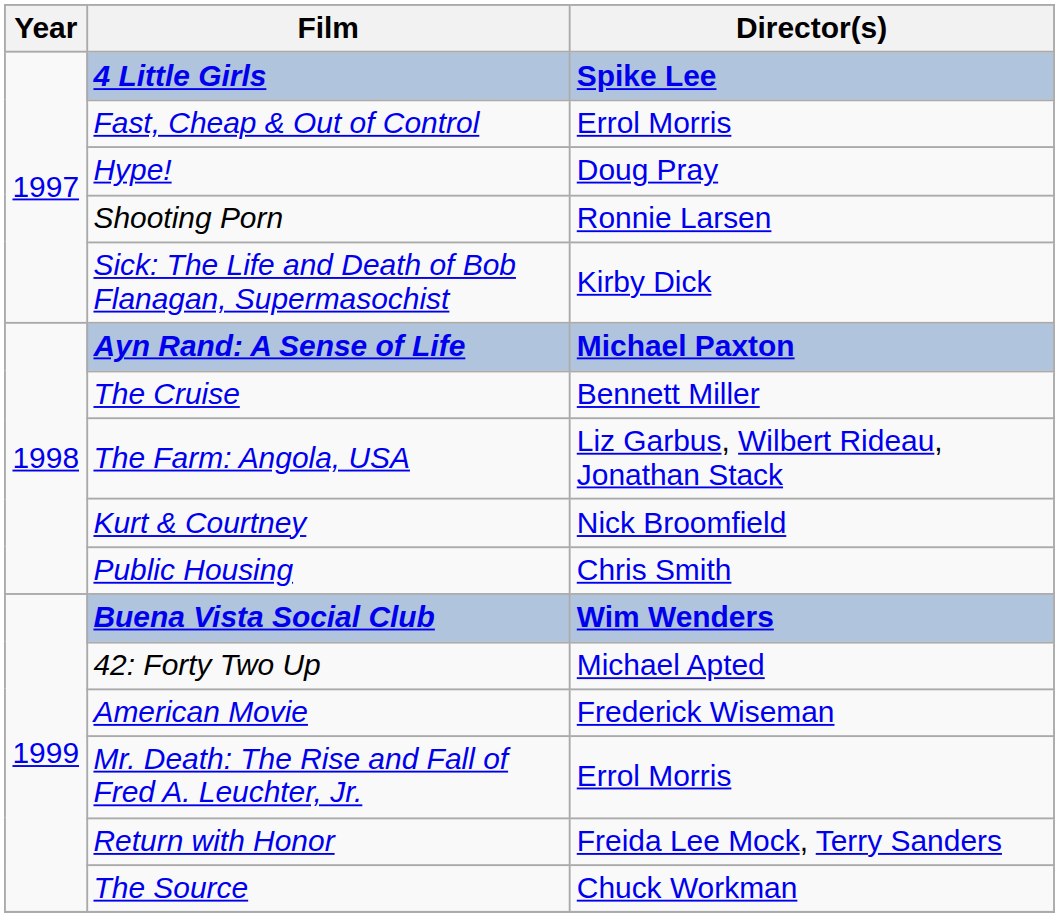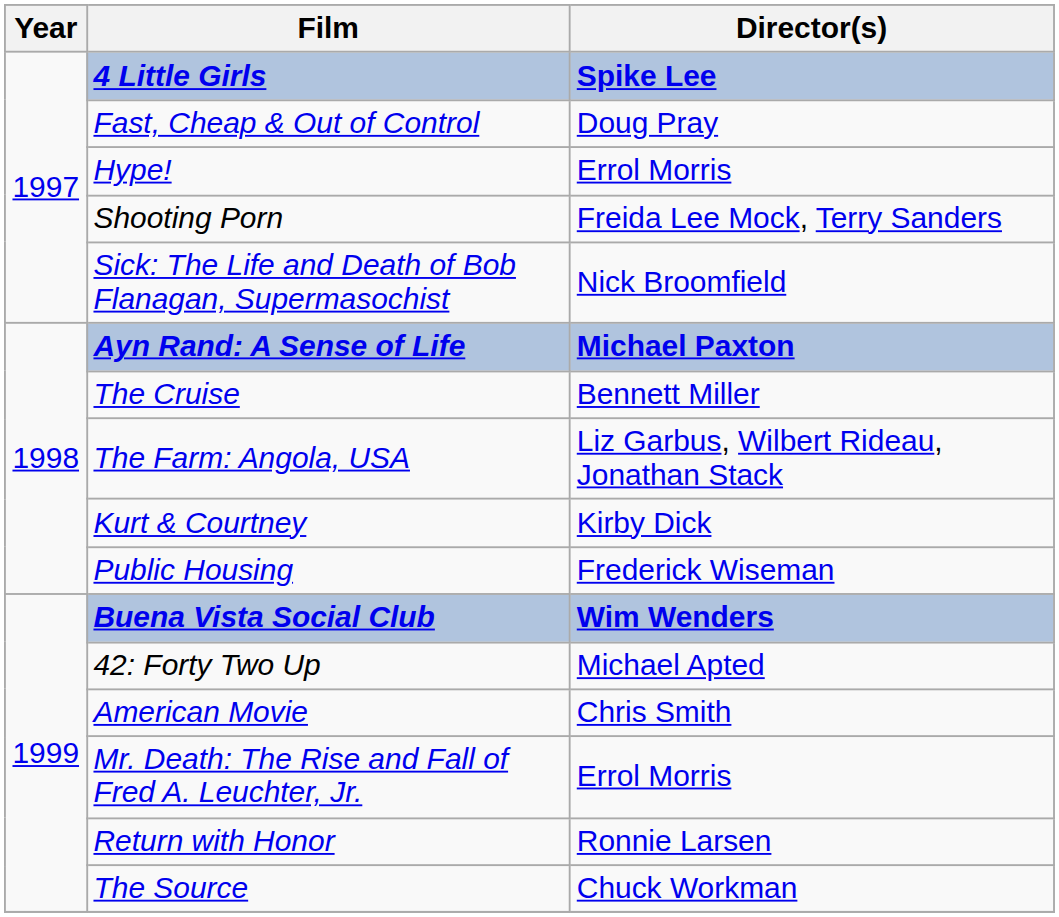Fast, Cheap & Out of Control | Director(s): Errol Morris -> Doug Pray
Hype! | Director(s): Doug Pray -> Errol Morris
Shooting Porn | Director(s): Ronnie Larsen -> Freida Lee Mock, Terry Sanders
Sick: The Life and Death of Bob Flanagan, Supermasochist | Director(s): Kirby Dick -> Nick Broomfield
Kurt & Courtney | Director(s): Nick Broomfield -> Kirby Dick
Public Housing | Director(s): Chris Smith -> Frederick Wiseman
American Movie | Director(s): Frederick Wiseman -> Chris Smith
Return with Honor | Director(s): Freida Lee Mock, Terry Sanders -> Ronnie Larsen
